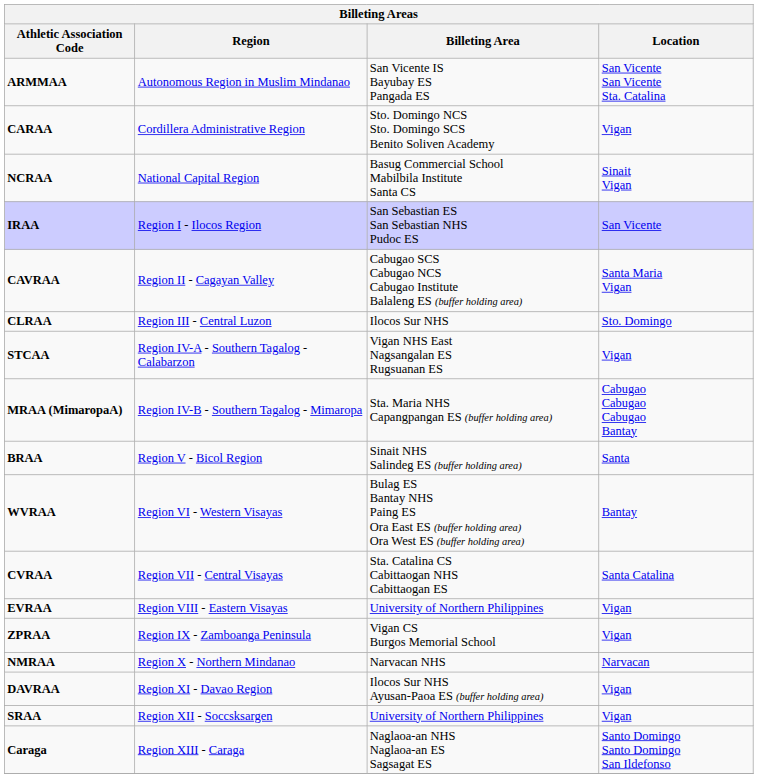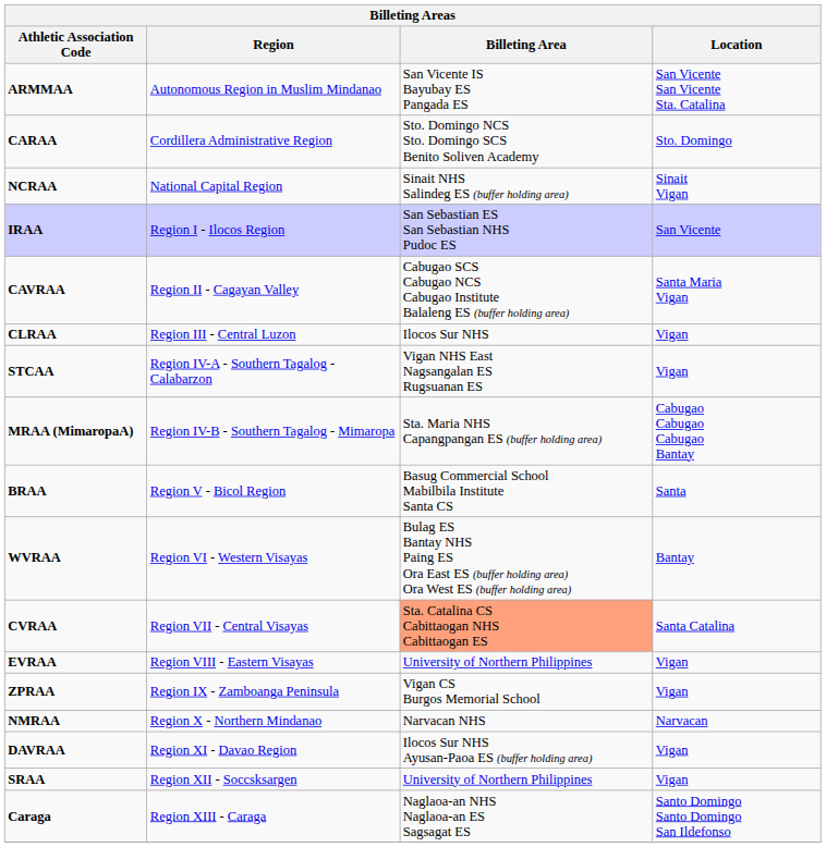CARAA | Location: Vigan -> Sto. Domingo
NCRAA | Billeting Area: Basug Commercial School Mabilbila Institute Santa CS -> Sinait NHS Salindeg ES (buffer holding area)
CLRAA | Location: Sto. Domingo -> Vigan
BRAA | Billeting Area: Sinait NHS Salindeg ES (buffer holding area) -> Basug Commercial School Mabilbila Institute Santa CS
CVRAA | Billeting Area: no background -> lightsalmon background
